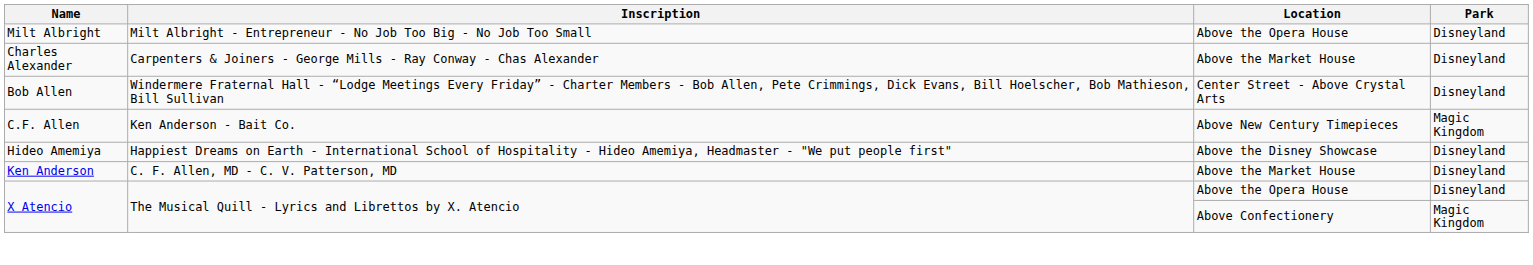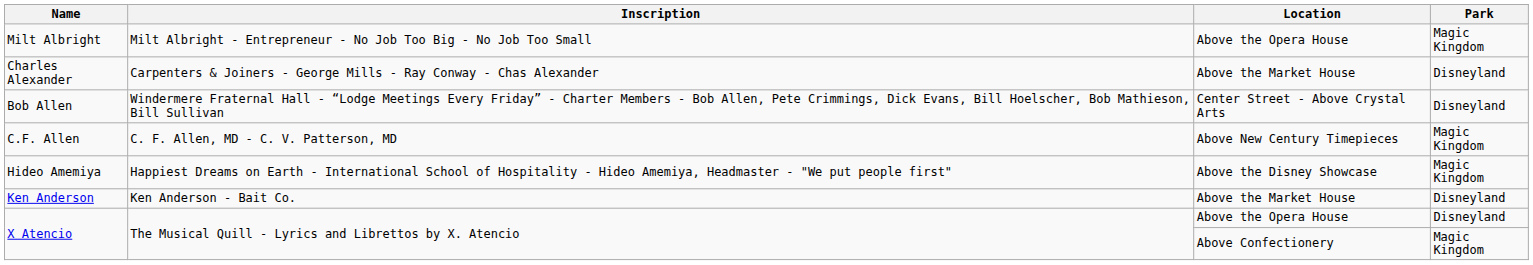Milt Albright | Park: Disneyland -> Magic Kingdom
C.F. Allen | Inscription: Ken Anderson - Bait Co. -> C. F. Allen, MD - C. V. Patterson, MD
Hideo Amemiya | Park: Disneyland -> Magic Kingdom
Ken Anderson | Inscription: C. F. Allen, MD - C. V. Patterson, MD -> Ken Anderson - Bait Co.
